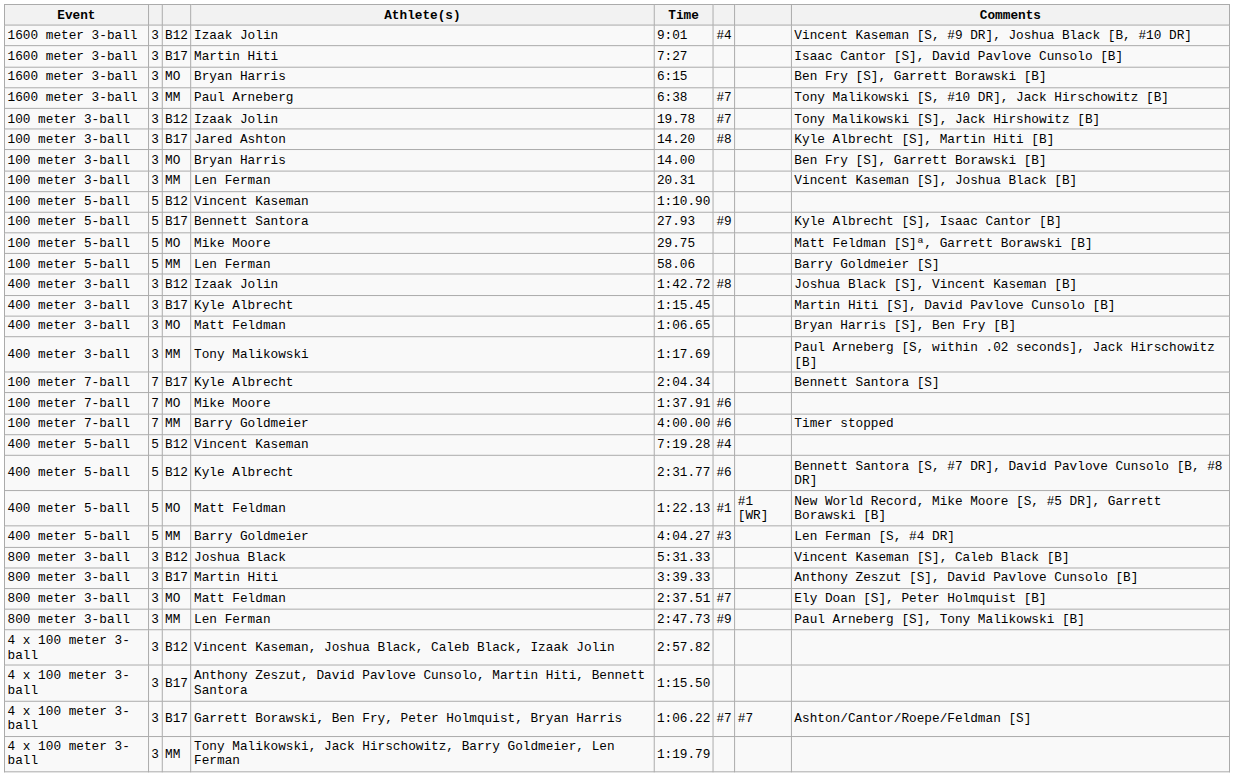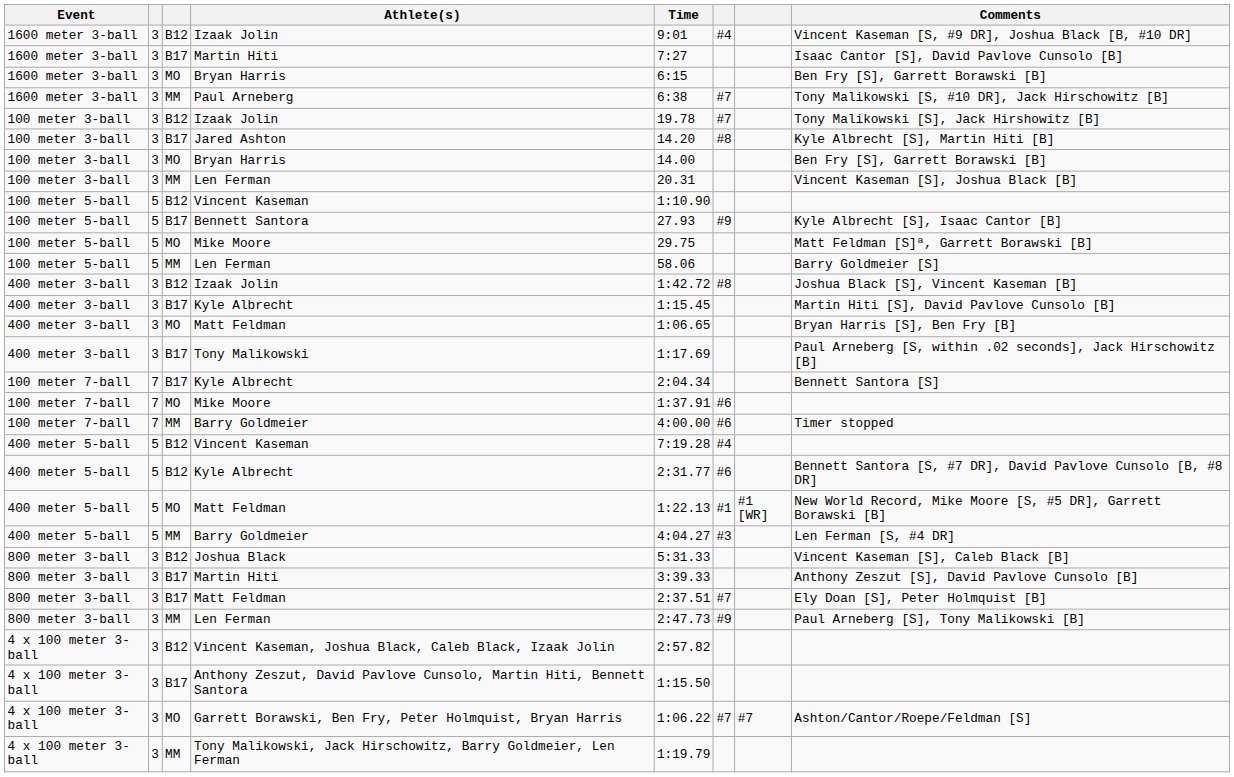Tony Malikowski | column 3: MM -> B17
800 meter 3-ball / Matt Feldman | column 3: MO -> B17
Garrett Borawski, Ben Fry, Peter Holmquist, Bryan Harris | column 3: B17 -> MO
